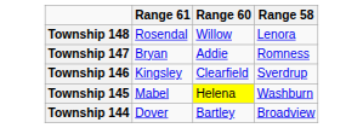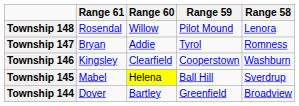+ column: Range 59 | Pilot Mound | Tyrol | Cooperstown | Ball Hill | Greenfield
Township 146 | Range 58: Sverdrup -> Washburn
Township 145 | Range 58: Washburn -> Sverdrup
